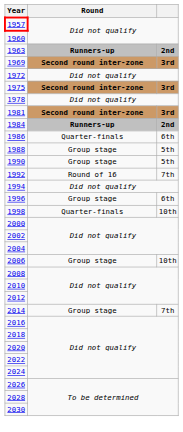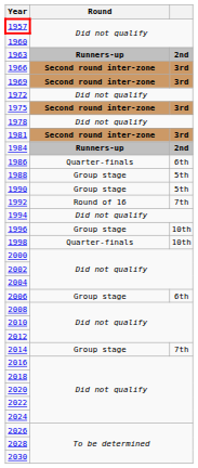+ row: 1966 | Second round inter-zone | 3rd
1996 | column 3: 6th -> 10th
2006 | column 3: 10th -> 6th
